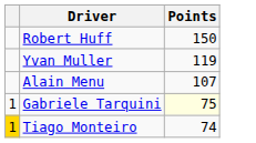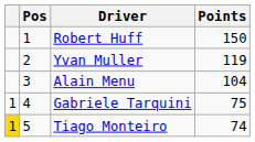+ column: Pos | 1 | 2 | 3 | 4 | 5
Alain Menu | Points: 107 -> 104
Gabriele Tarquini | Points: lightyellow background -> no background
